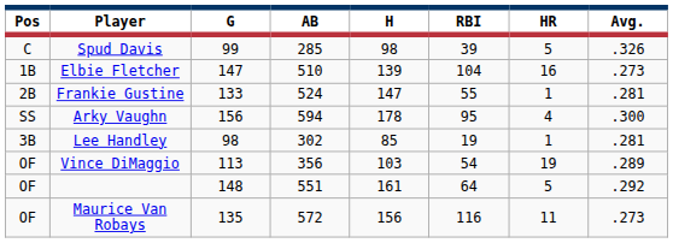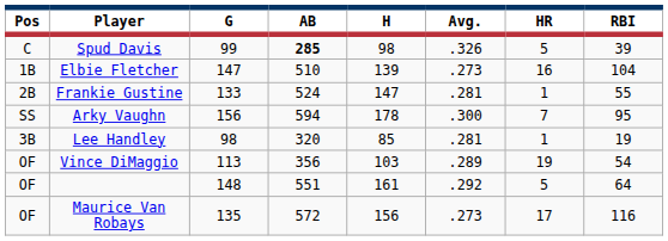columns swapped: Avg. <-> RBI
Spud Davis | AB: normal -> bold
Arky Vaughn | HR: 4 -> 7
Lee Handley | AB: 302 -> 320
Maurice Van Robays | HR: 11 -> 17
